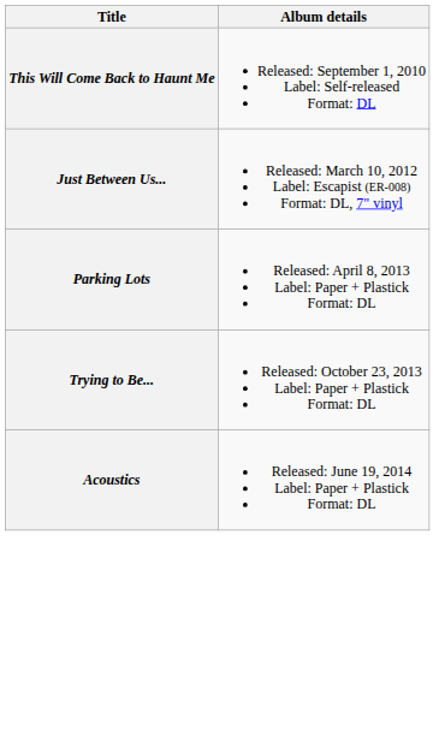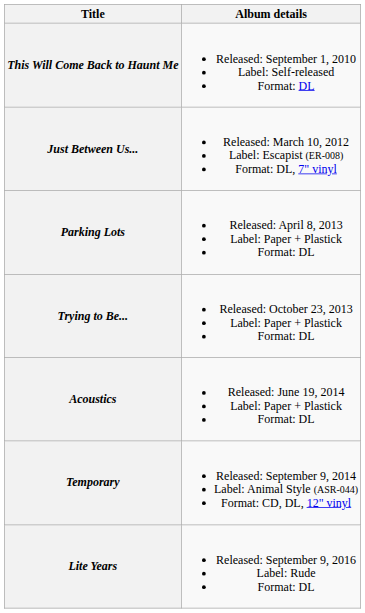+ row: Temporary | Released: September 9, 2014 Label: Animal Style (ASR-044) Format: CD, DL, 12" vinyl
+ row: Lite Years | Released: September 9, 2016 Label: Rude Format: DL
